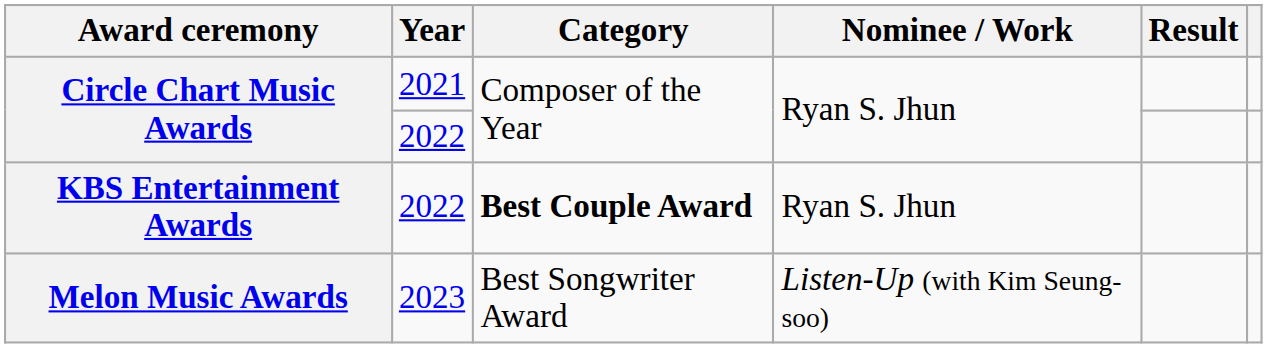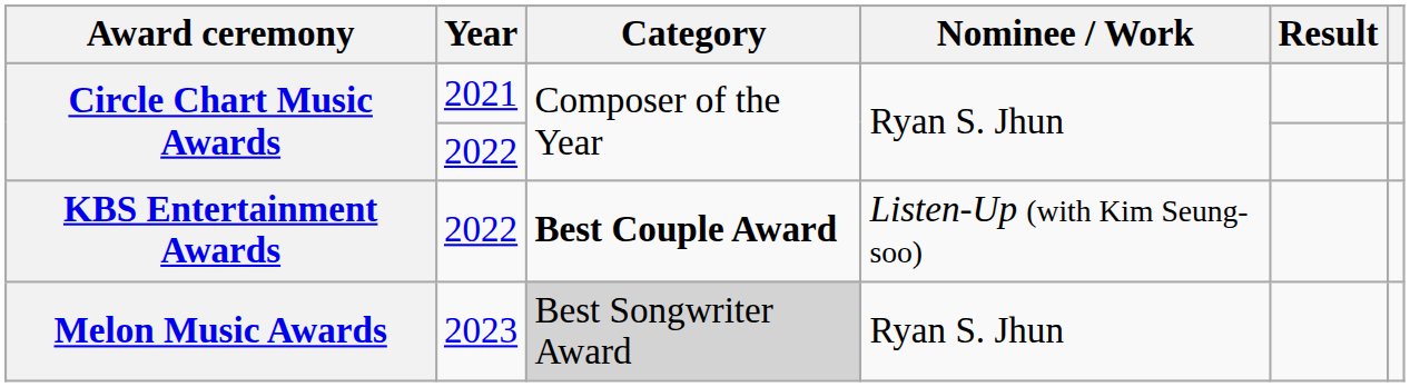KBS Entertainment Awards | Nominee / Work: Ryan S. Jhun -> Listen-Up (with Kim Seung-soo)
Melon Music Awards | Category: no background -> lightgrey background
Melon Music Awards | Nominee / Work: Listen-Up (with Kim Seung-soo) -> Ryan S. Jhun
